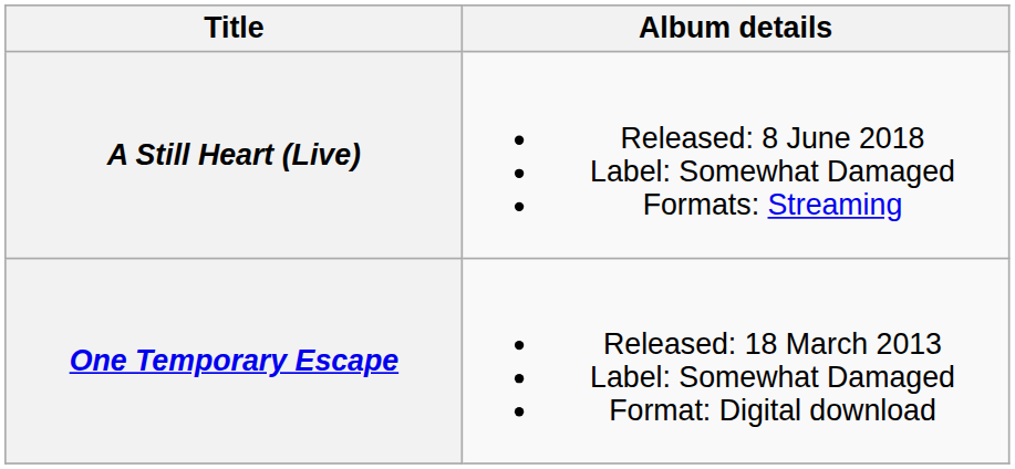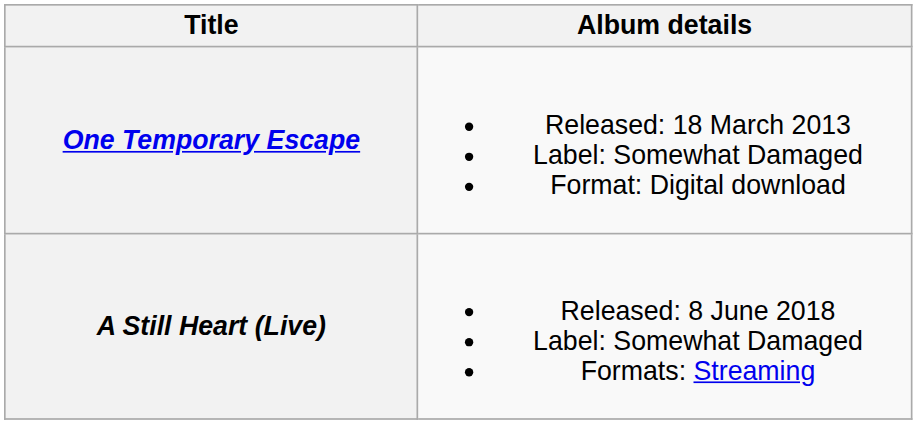rows swapped: One Temporary Escape <-> A Still Heart (Live)
